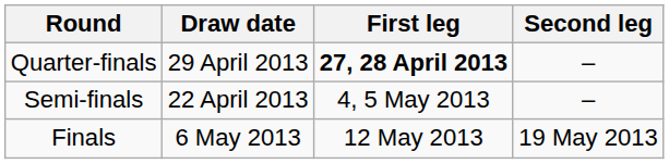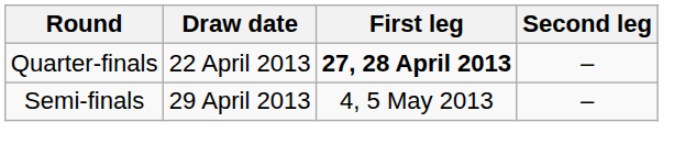Quarter-finals | Draw date: 29 April 2013 -> 22 April 2013
Semi-finals | Draw date: 22 April 2013 -> 29 April 2013
- row: Finals | 6 May 2013 | 12 May 2013 | 19 May 2013
